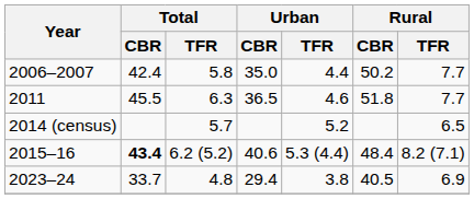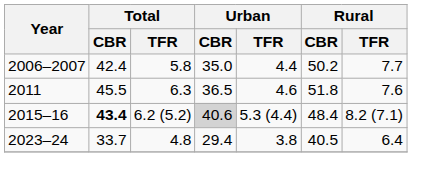2011 | Rural / TFR: 7.7 -> 7.6
- row: 2014 (census) | 5.7 | 5.2 | 6.5
2015–16 | Urban / CBR: no background -> lightgrey background
2023–24 | Rural / TFR: 6.9 -> 6.4
